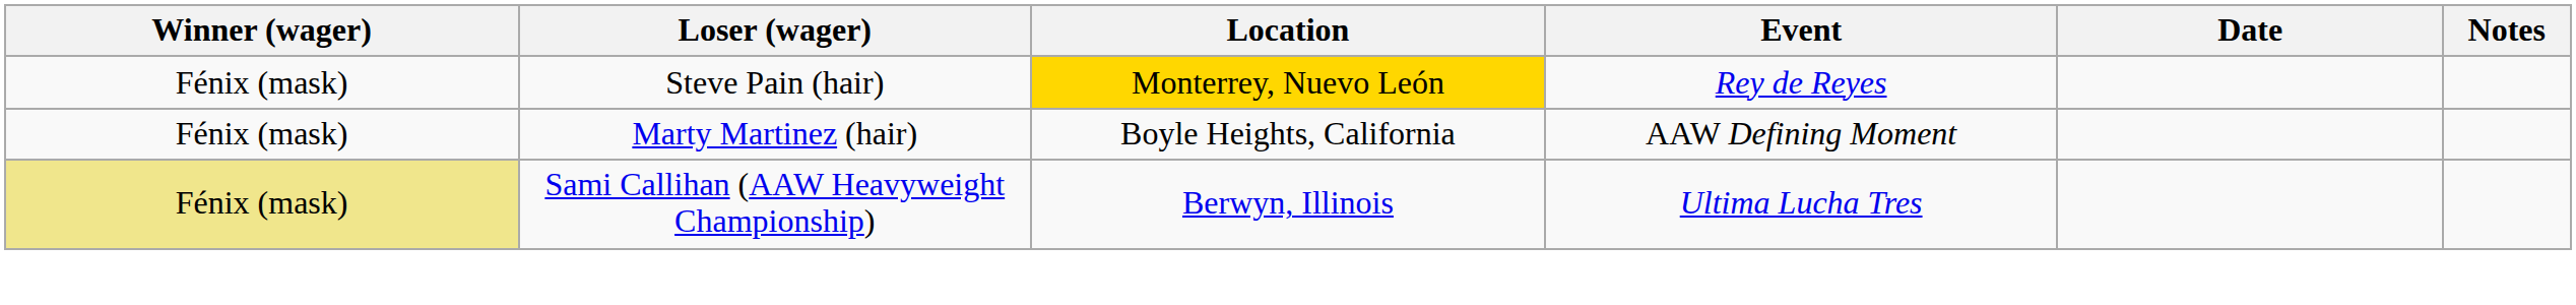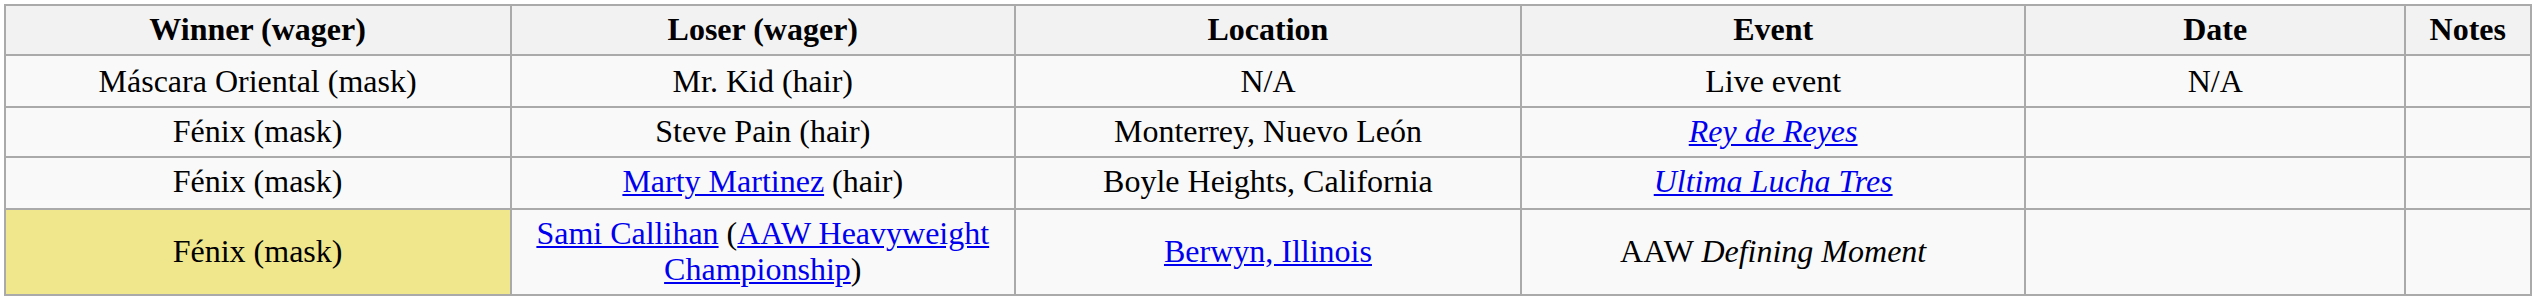+ row: Máscara Oriental (mask) | Mr. Kid (hair) | N/A | Live event | N/A
Steve Pain (hair) | Location: gold background -> no background
Marty Martinez (hair) | Event: AAW Defining Moment -> Ultima Lucha Tres
Sami Callihan (AAW Heavyweight Championship) | Event: Ultima Lucha Tres -> AAW Defining Moment
